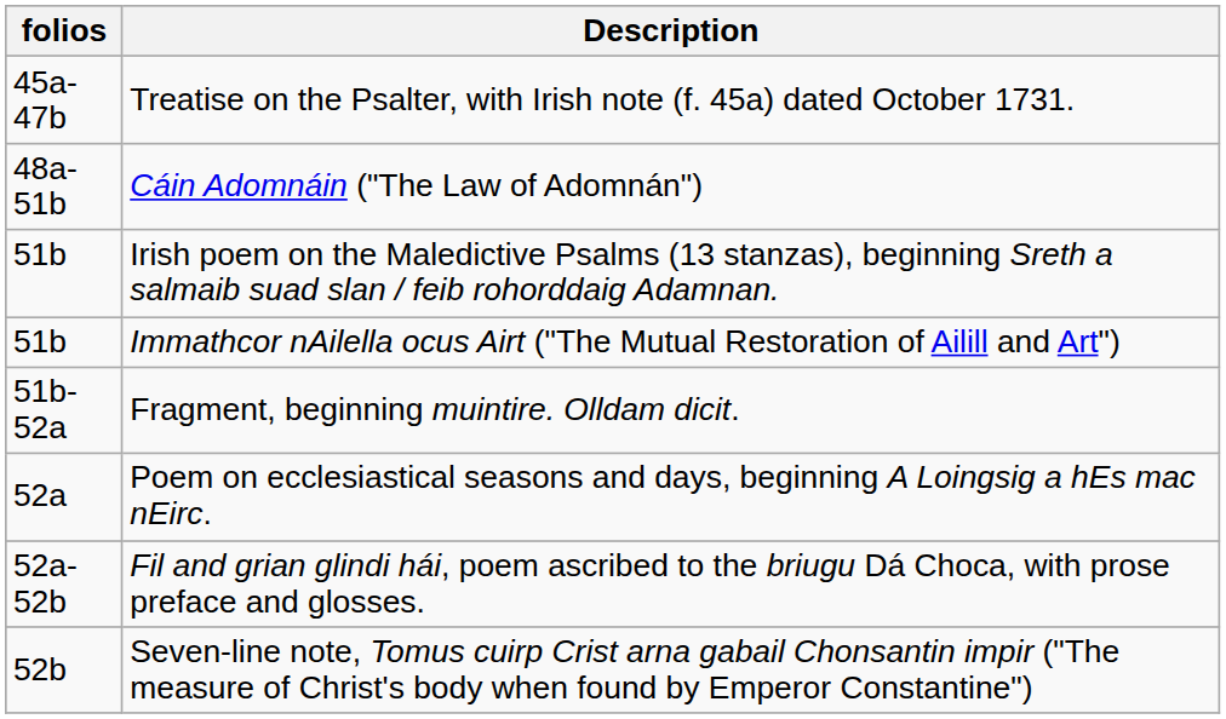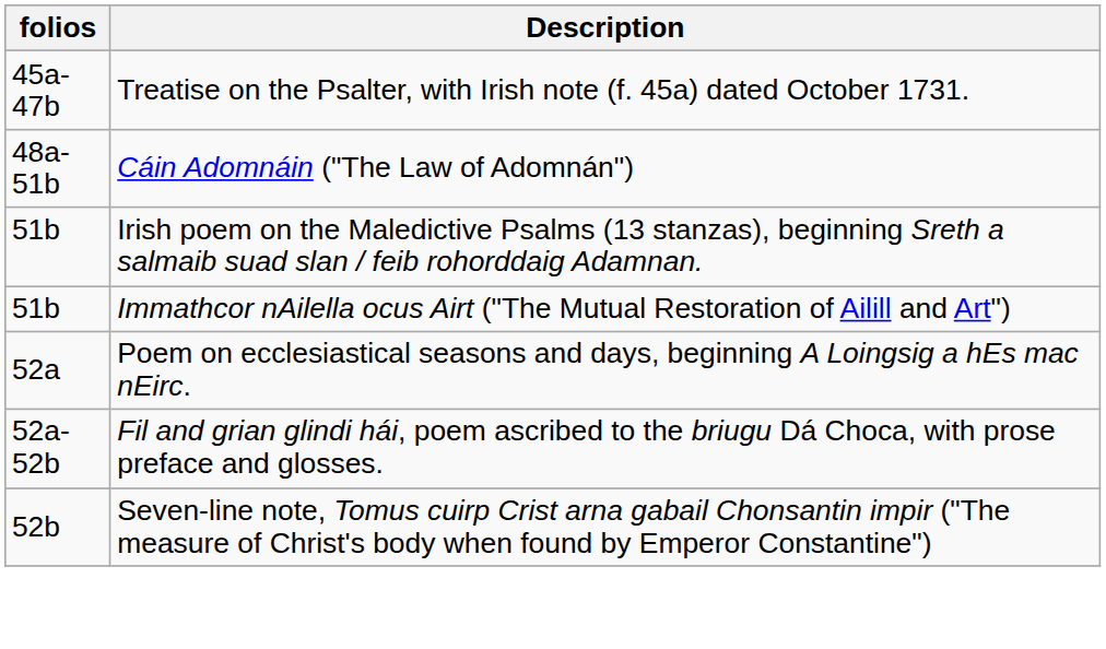- row: 51b-52a | Fragment, beginning muintire. Olldam dicit.
